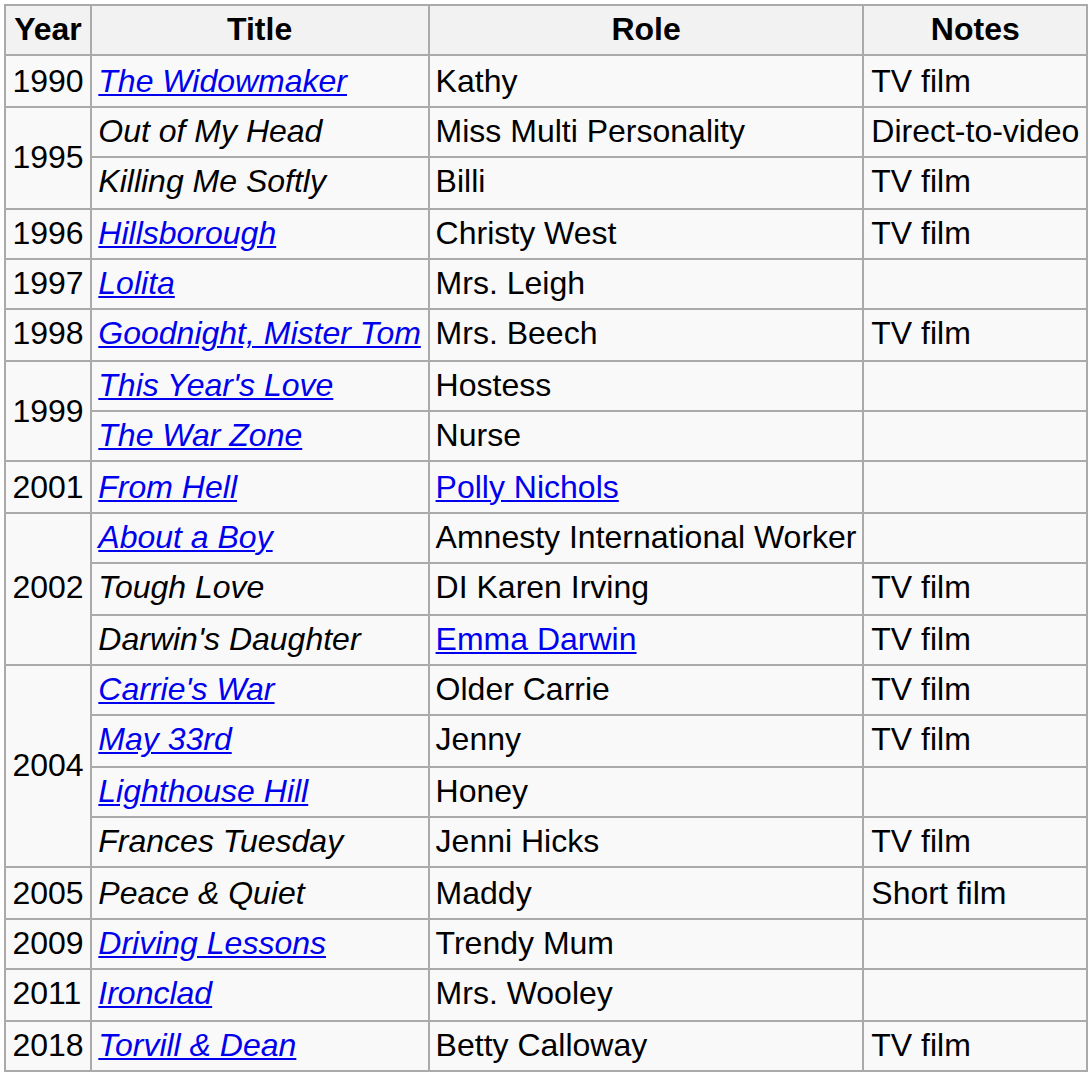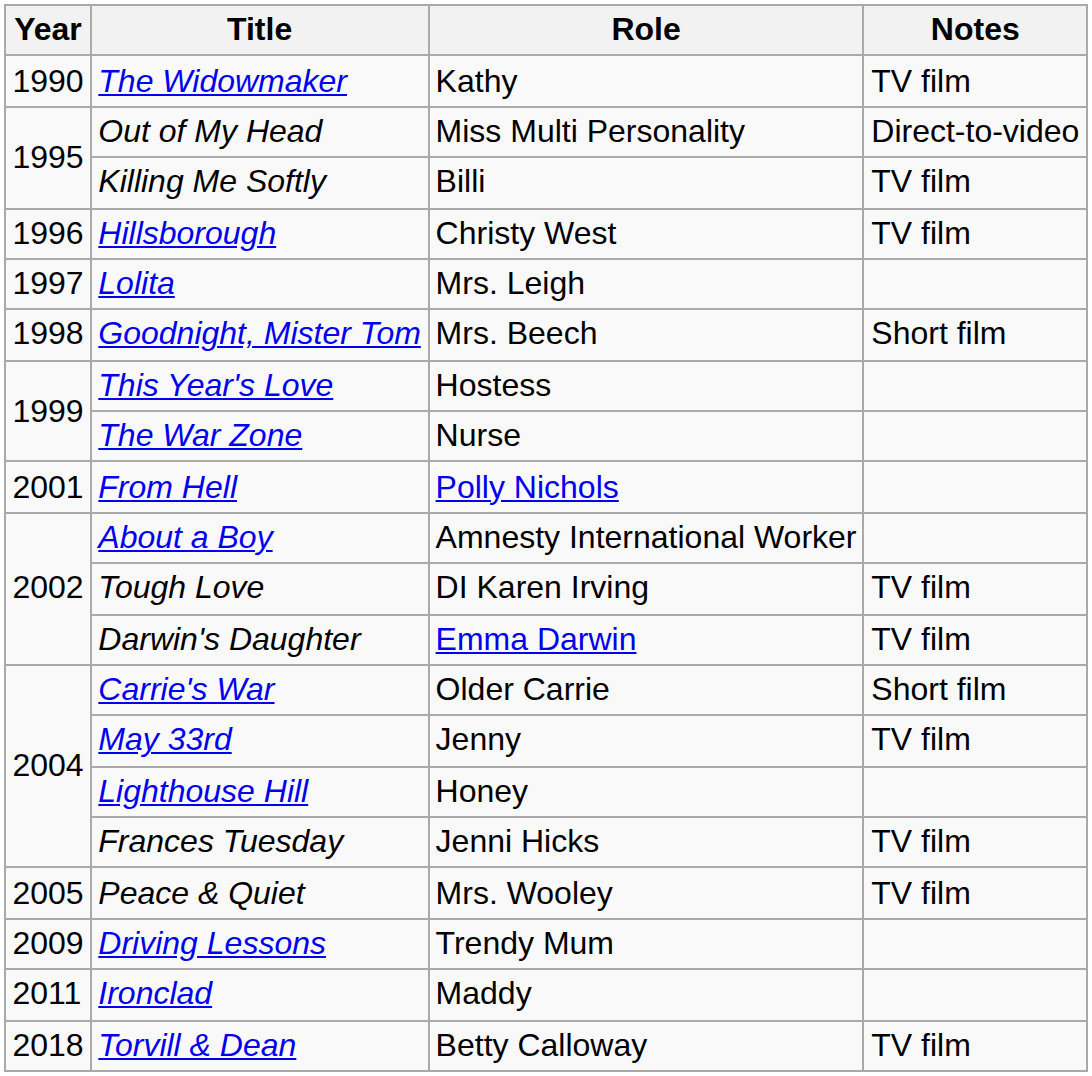Goodnight, Mister Tom | Notes: TV film -> Short film
Carrie's War | Notes: TV film -> Short film
Peace & Quiet | Role: Maddy -> Mrs. Wooley
Peace & Quiet | Notes: Short film -> TV film
Ironclad | Role: Mrs. Wooley -> Maddy
